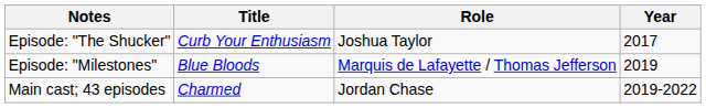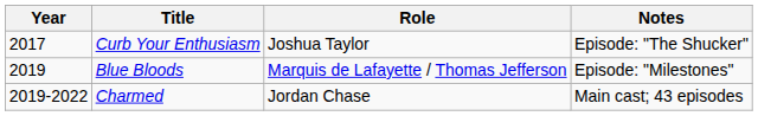columns swapped: Year <-> Notes
